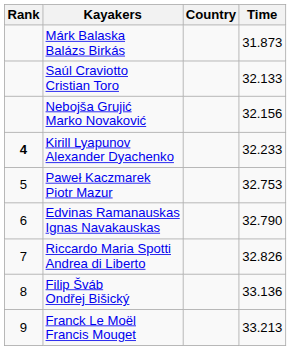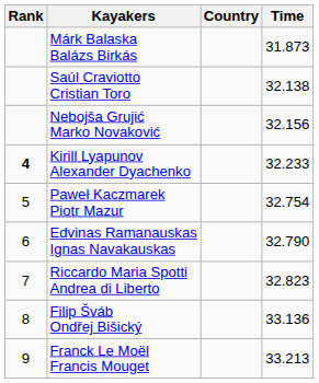Saúl Craviotto Cristian Toro | Time: 32.133 -> 32.138
Paweł Kaczmarek Piotr Mazur | Time: 32.753 -> 32.754
Riccardo Maria Spotti Andrea di Liberto | Time: 32.826 -> 32.823
